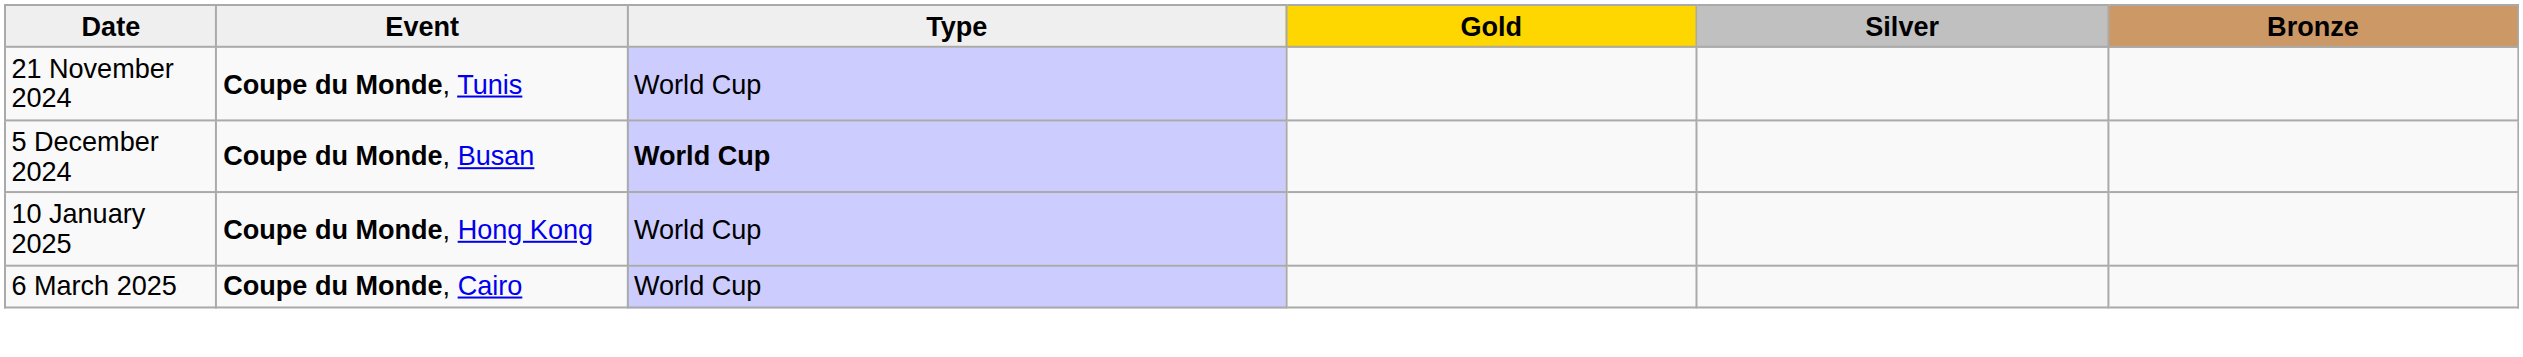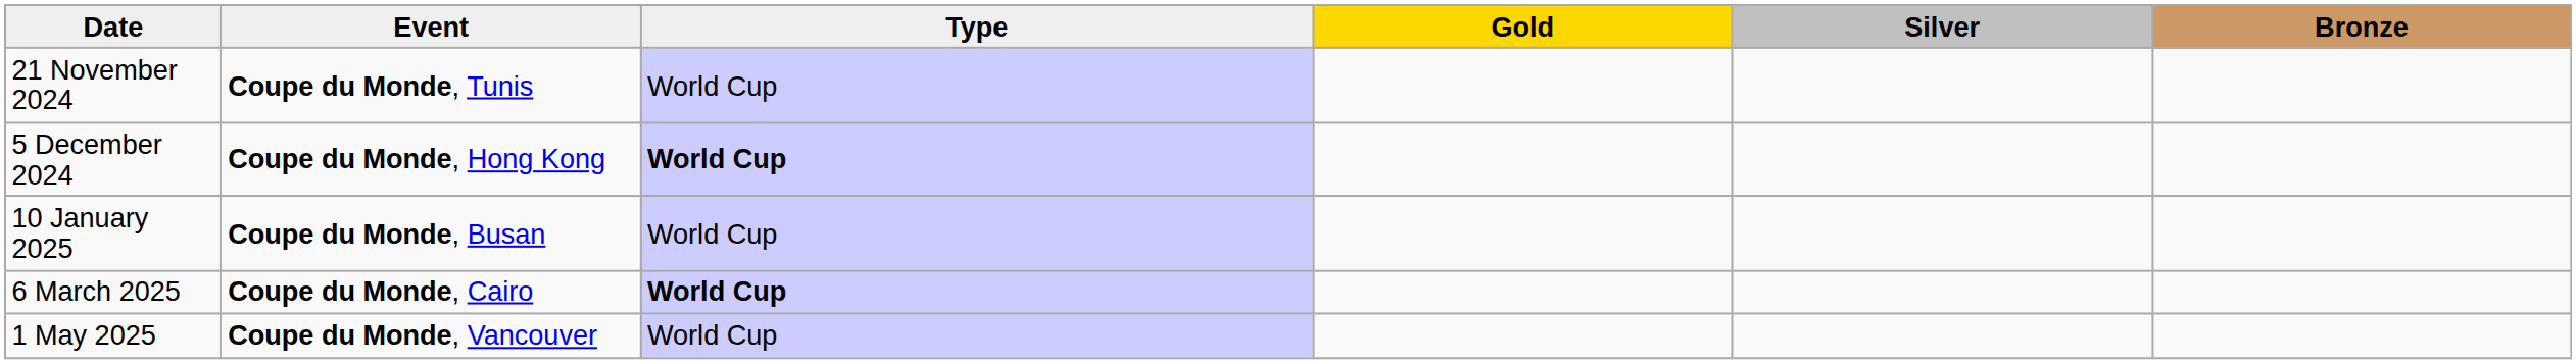5 December 2024 | Event: Coupe du Monde, Busan -> Coupe du Monde, Hong Kong
10 January 2025 | Event: Coupe du Monde, Hong Kong -> Coupe du Monde, Busan
6 March 2025 | Type: normal -> bold
+ row: 1 May 2025 | Coupe du Monde, Vancouver | World Cup
